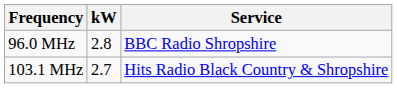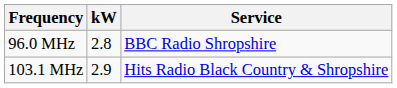103.1 MHz | kW: 2.7 -> 2.9
